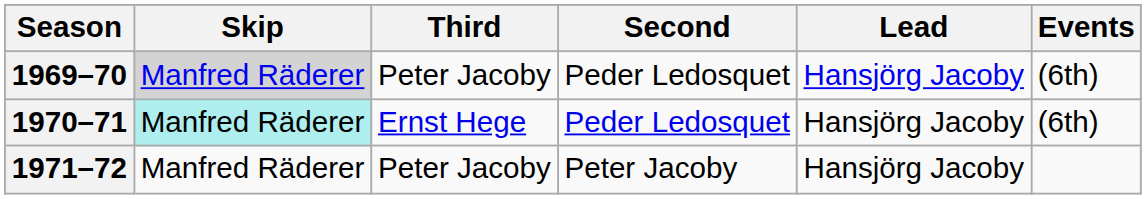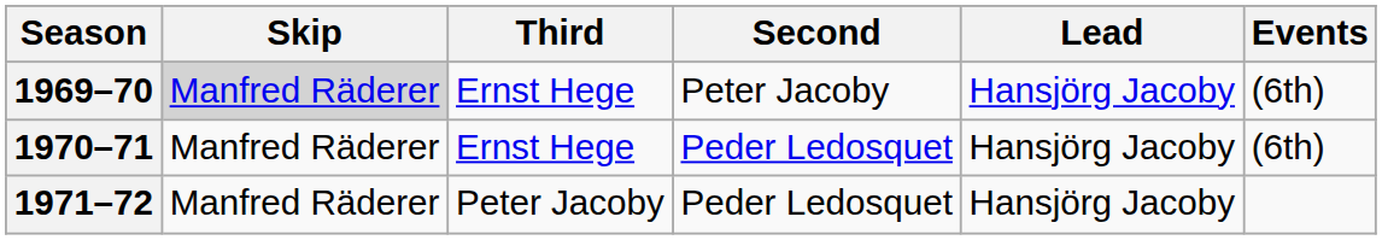1969–70 | Third: Peter Jacoby -> Ernst Hege
1969–70 | Second: Peder Ledosquet -> Peter Jacoby
1970–71 | Skip: paleturquoise background -> no background
1971–72 | Second: Peter Jacoby -> Peder Ledosquet
